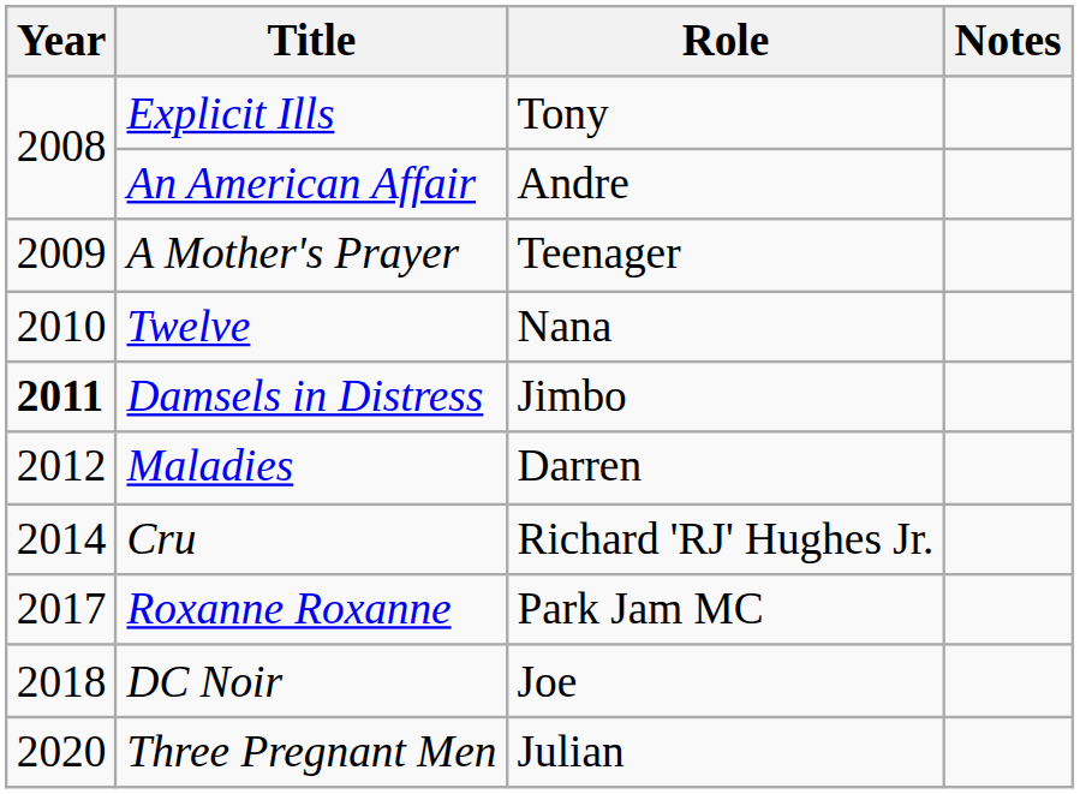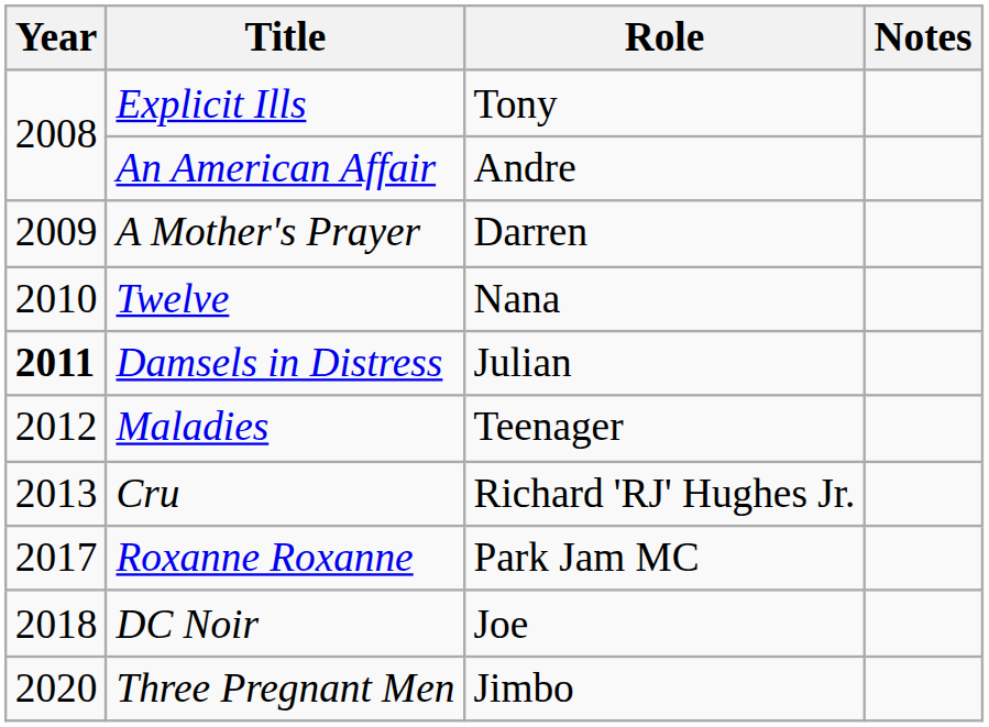A Mother's Prayer | Role: Teenager -> Darren
Damsels in Distress | Role: Jimbo -> Julian
Maladies | Role: Darren -> Teenager
Cru | Year: 2014 -> 2013
Three Pregnant Men | Role: Julian -> Jimbo
